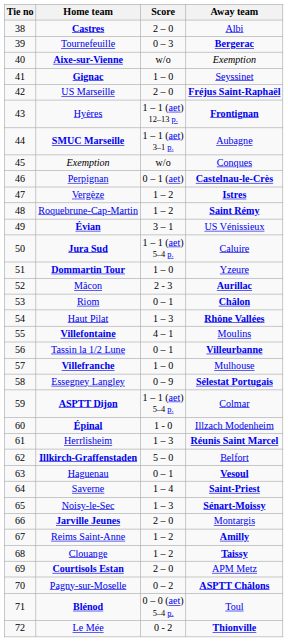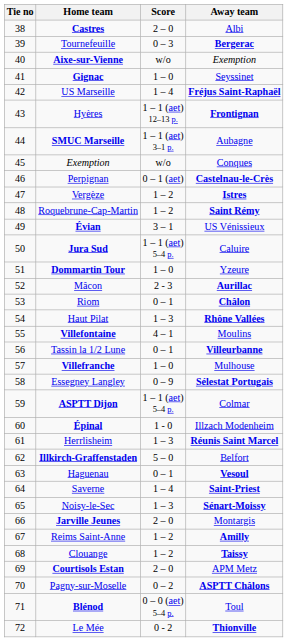US Marseille | Score: 2 – 0 -> 1 – 4
